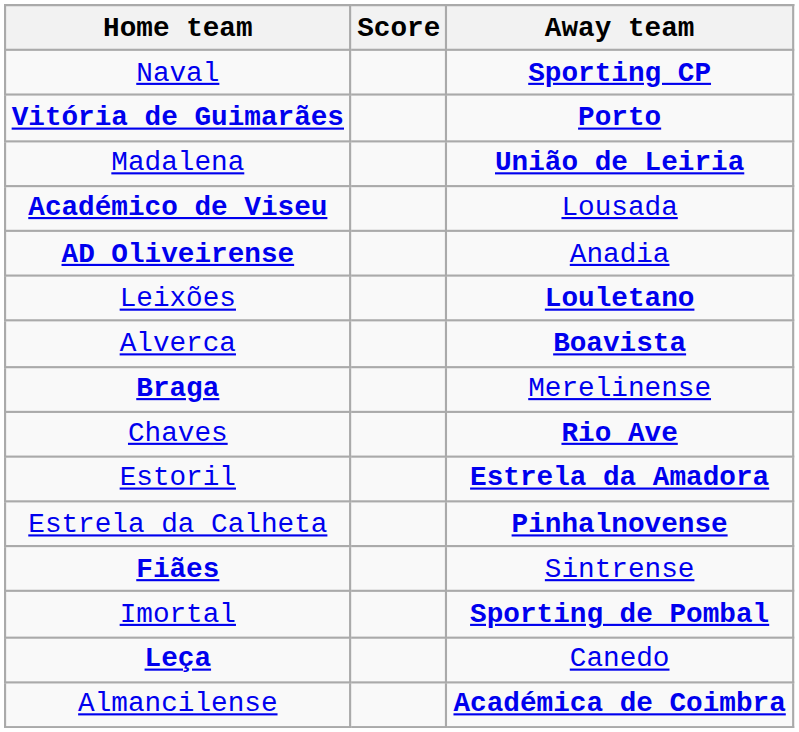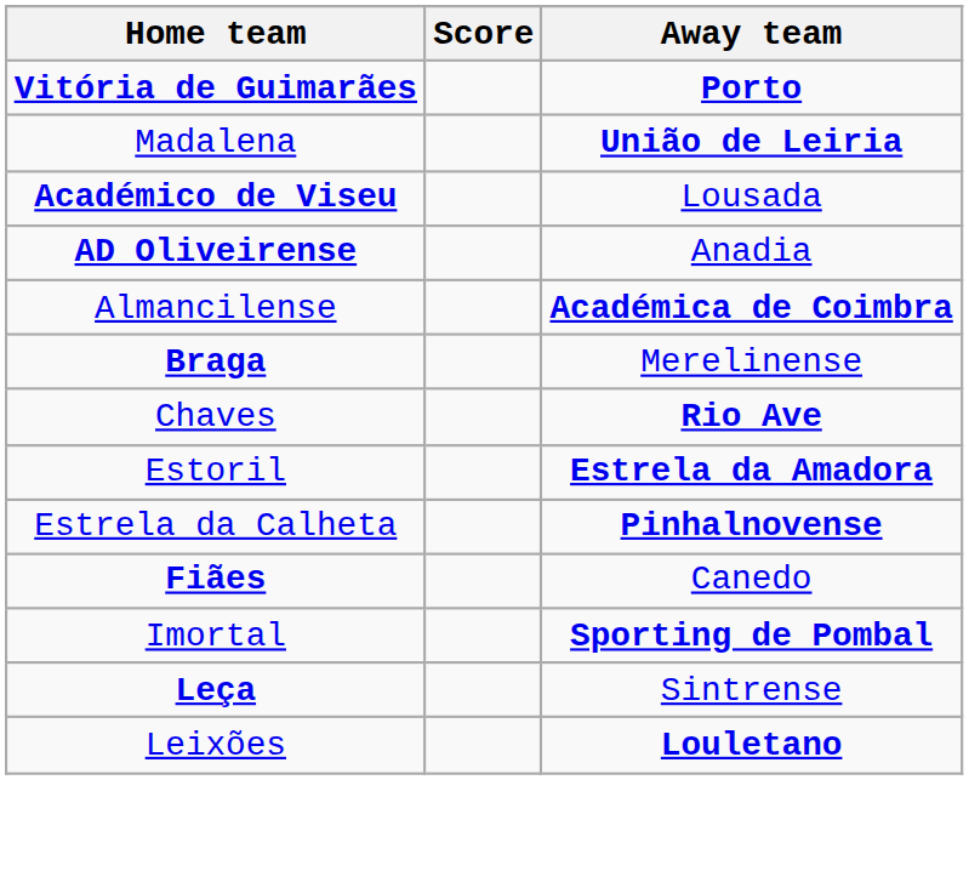- row: Naval | Sporting CP
rows swapped: Almancilense <-> Leixões
- row: Alverca | Boavista
Fiães | Away team: Sintrense -> Canedo
Leça | Away team: Canedo -> Sintrense
